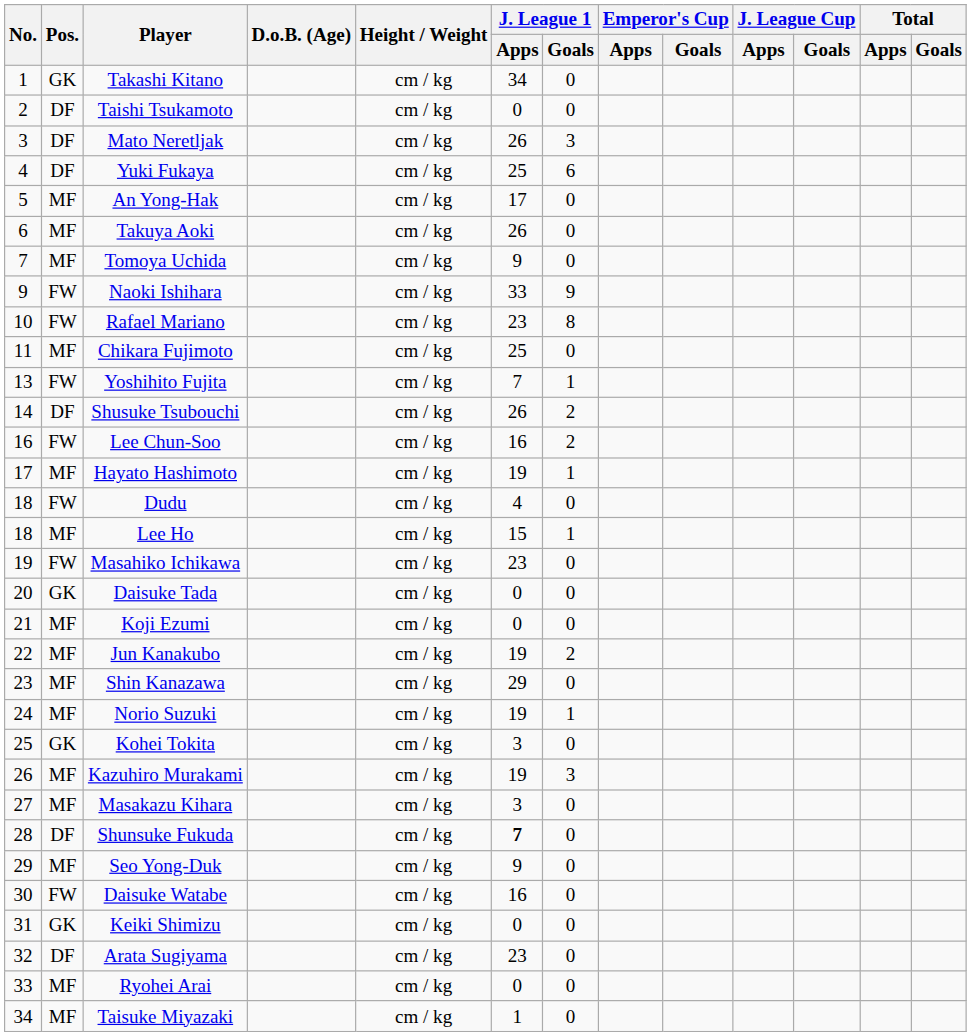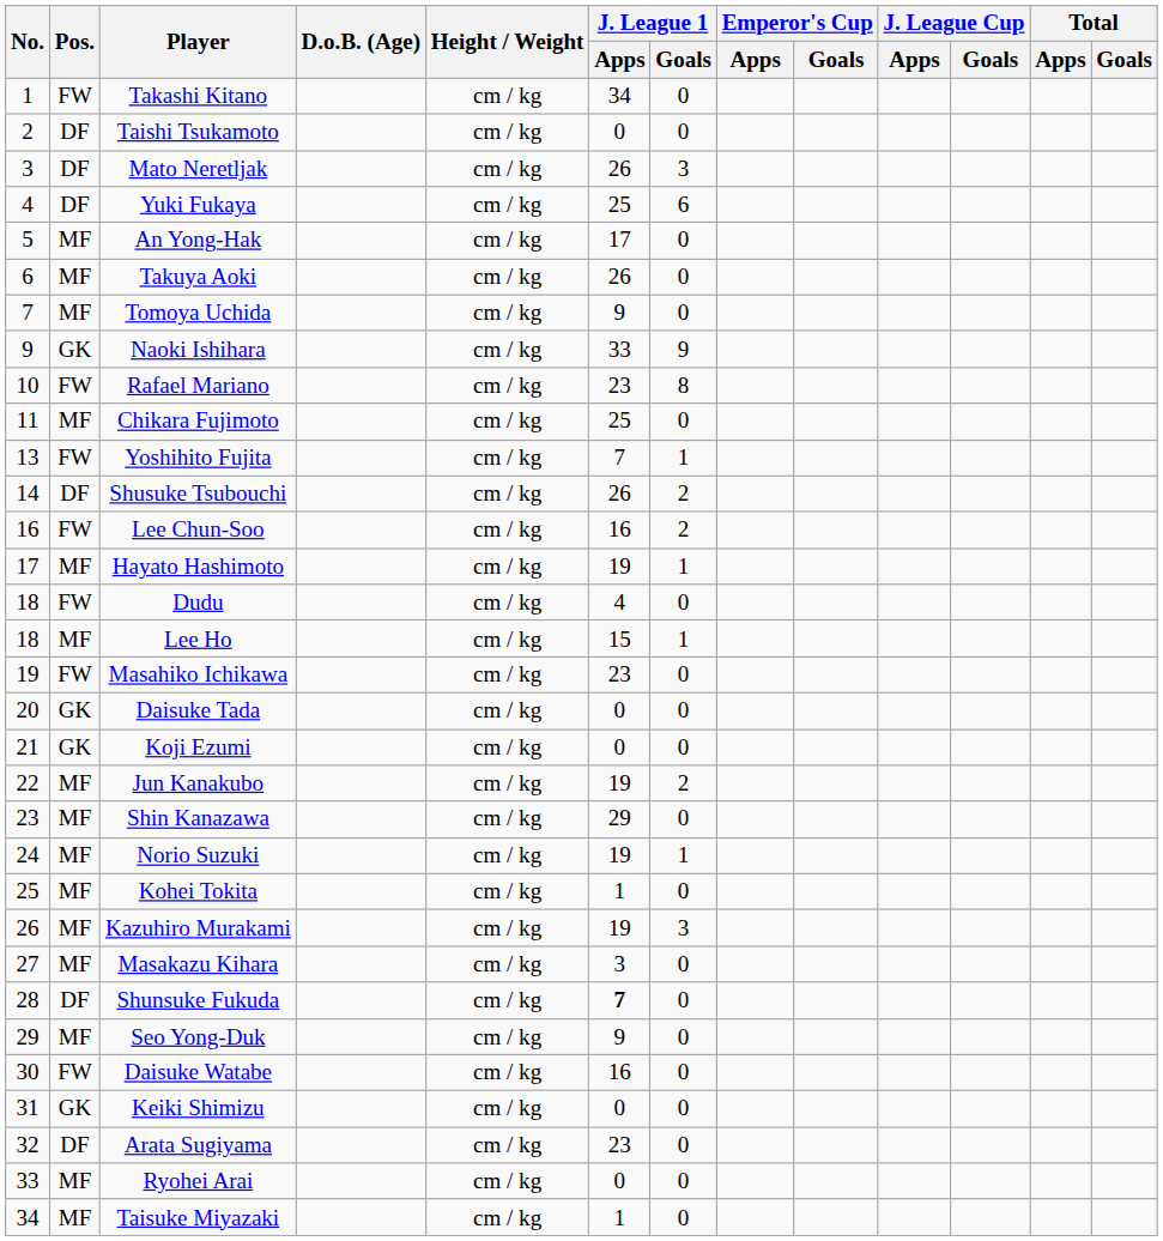Takashi Kitano | Pos.: GK -> FW
Naoki Ishihara | Pos.: FW -> GK
Koji Ezumi | Pos.: MF -> GK
Kohei Tokita | Pos.: GK -> MF
Kohei Tokita | J. League 1 / Apps: 3 -> 1
